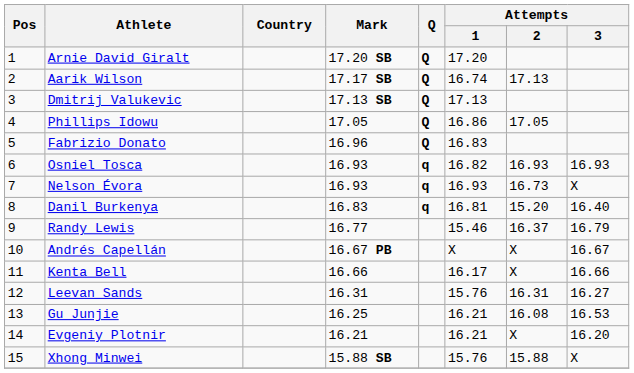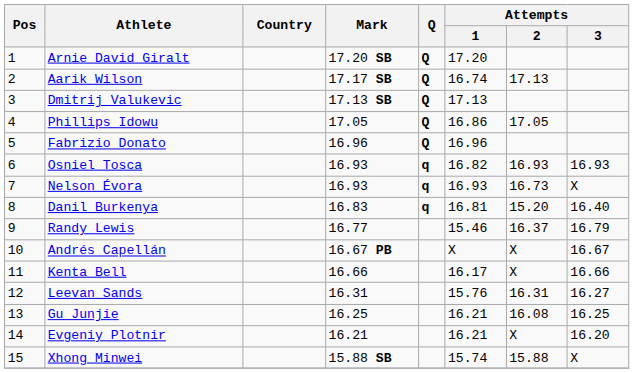Fabrizio Donato | Attempts / 1: 16.83 -> 16.96
Gu Junjie | Attempts / 3: 16.53 -> 16.25
Xhong Minwei | Attempts / 1: 15.76 -> 15.74
